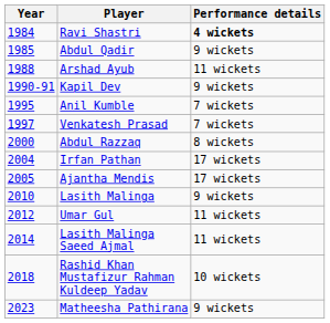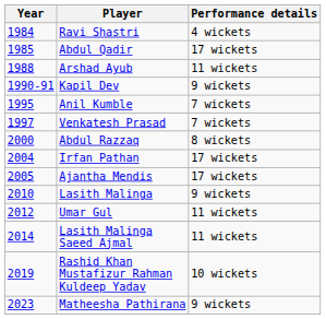Ravi Shastri | Performance details: bold -> normal
Abdul Qadir | Performance details: 9 wickets -> 17 wickets
Rashid Khan Mustafizur Rahman Kuldeep Yadav | Year: 2018 -> 2019
